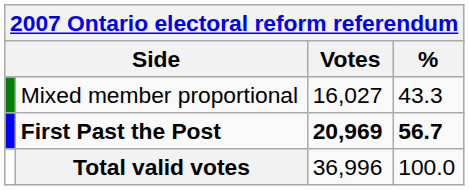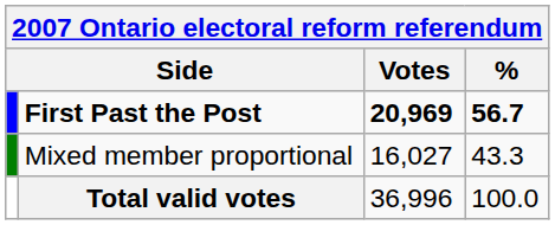rows swapped: First Past the Post <-> Mixed member proportional
